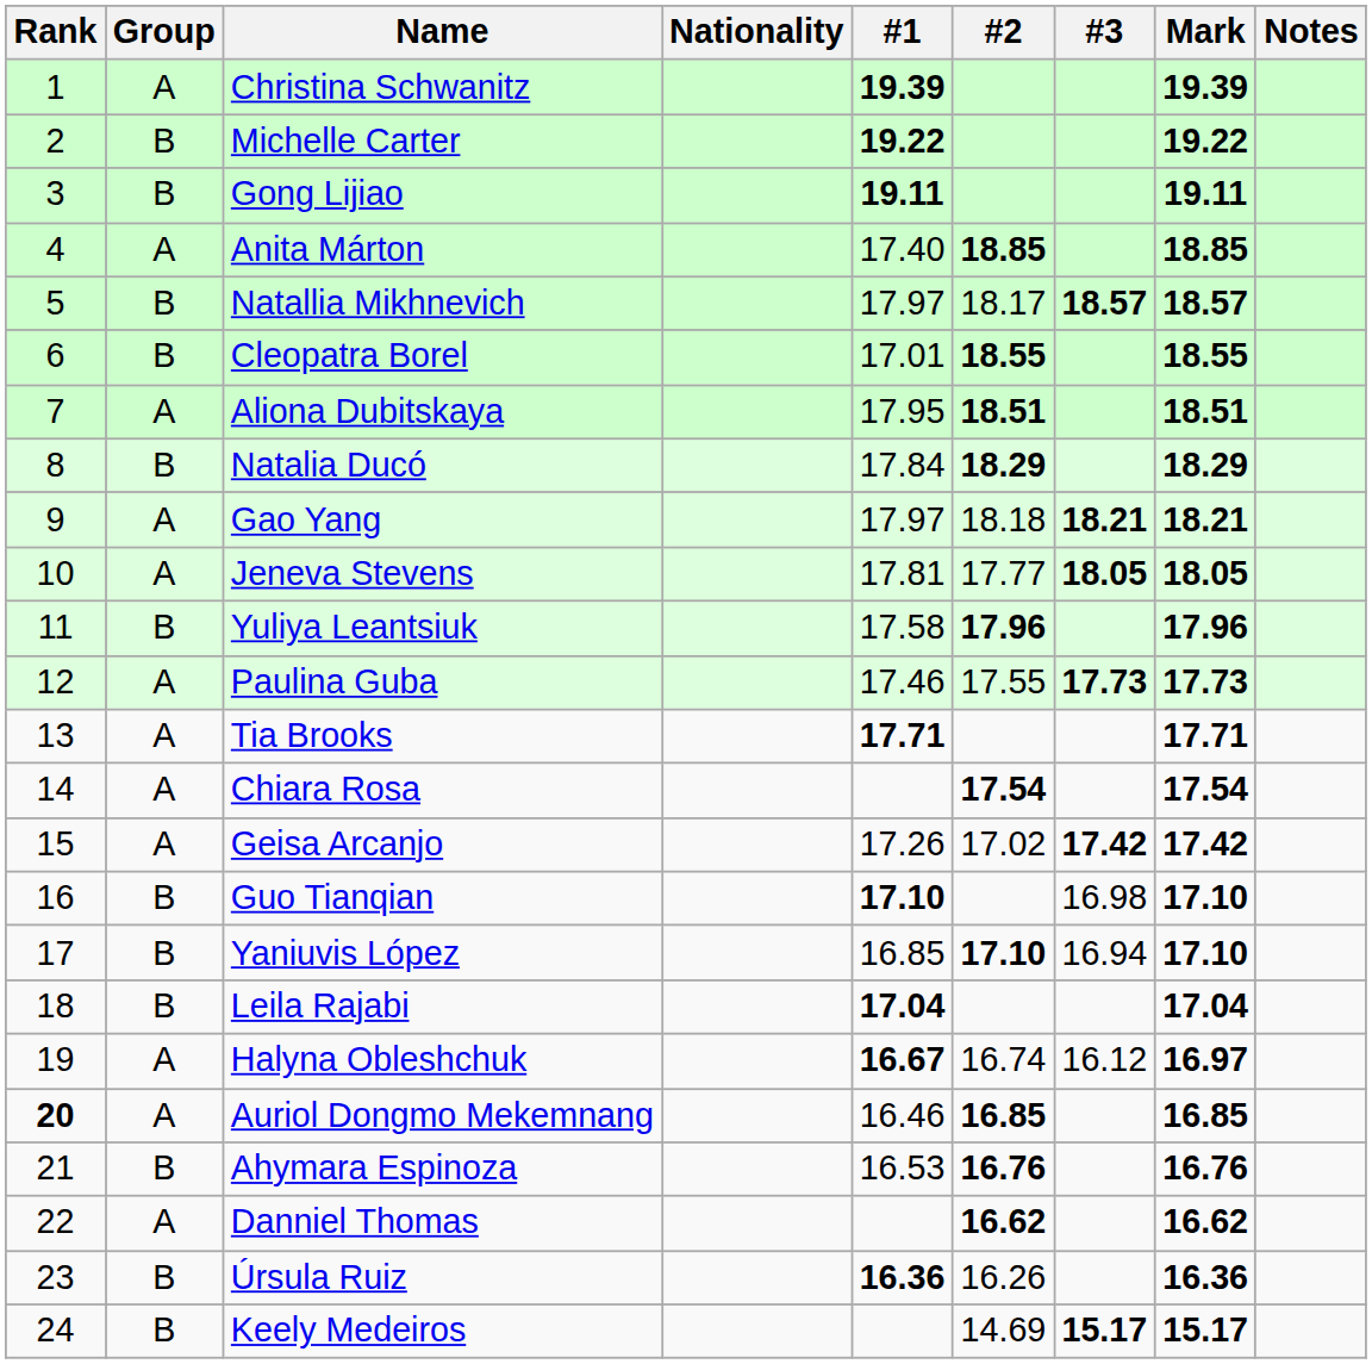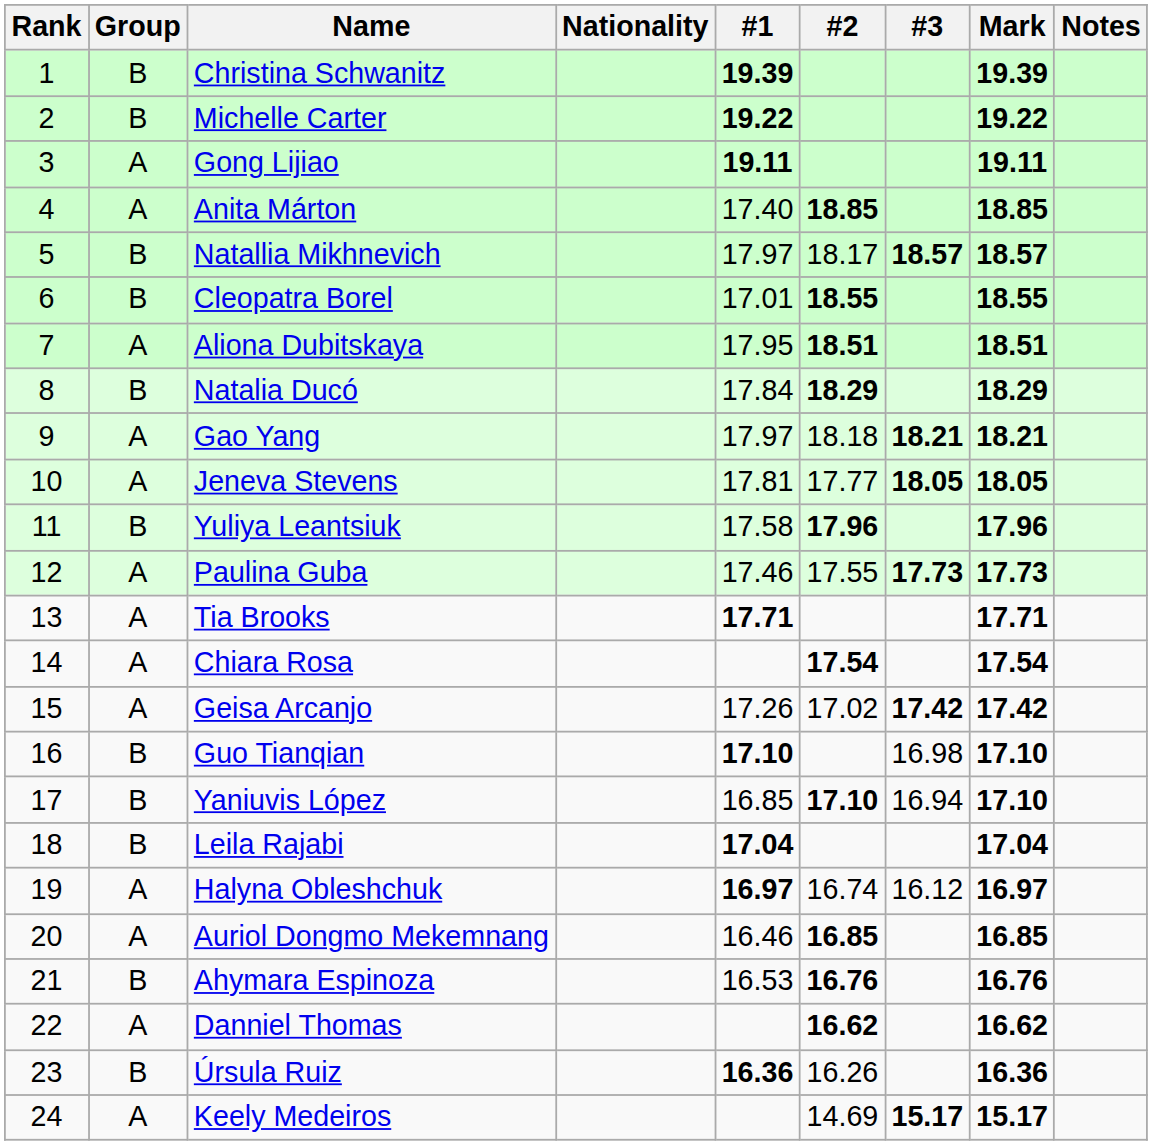Christina Schwanitz | Group: A -> B
Gong Lijiao | Group: B -> A
Halyna Obleshchuk | #1: 16.67 -> 16.97
Auriol Dongmo Mekemnang | Rank: bold -> normal
Keely Medeiros | Group: B -> A
